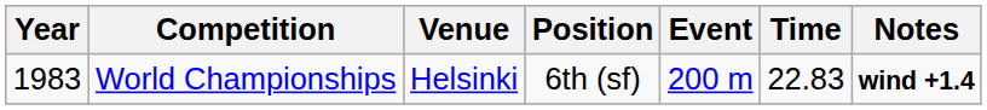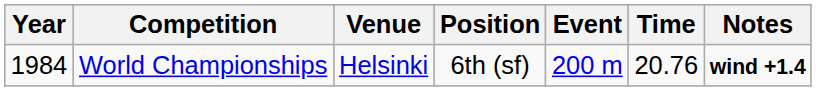World Championships | Year: 1983 -> 1984
World Championships | Time: 22.83 -> 20.76
